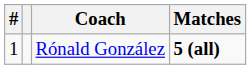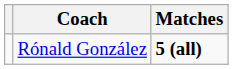- column: # | 1
